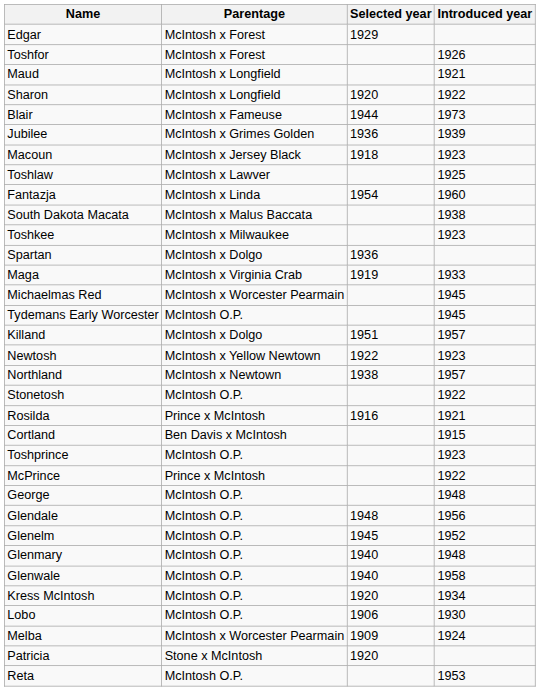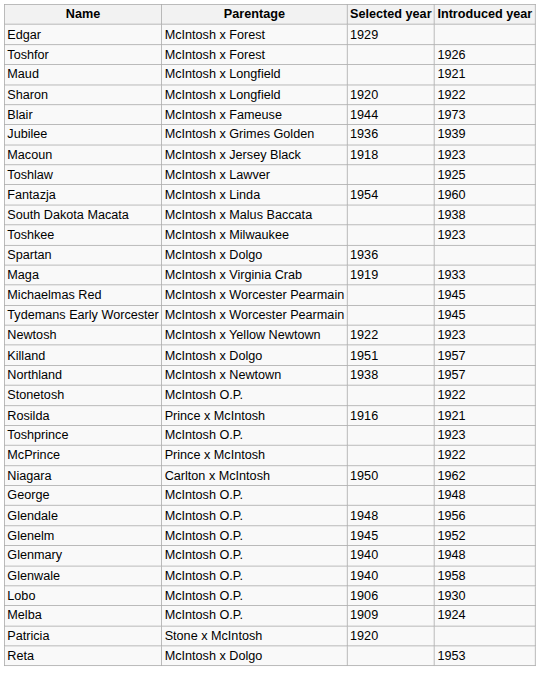Tydemans Early Worcester | Parentage: McIntosh O.P. -> McIntosh x Worcester Pearmain
rows swapped: Newtosh <-> Killand
- row: Cortland | Ben Davis x McIntosh | 1915
+ row: Niagara | Carlton x McIntosh | 1950 | 1962
- row: Kress McIntosh | McIntosh O.P. | 1920 | 1934
Melba | Parentage: McIntosh x Worcester Pearmain -> McIntosh O.P.
Reta | Parentage: McIntosh O.P. -> McIntosh x Dolgo
